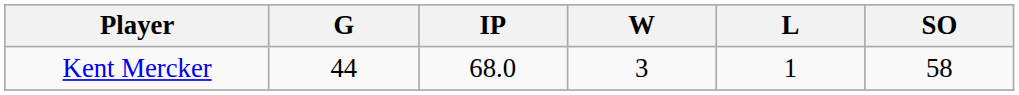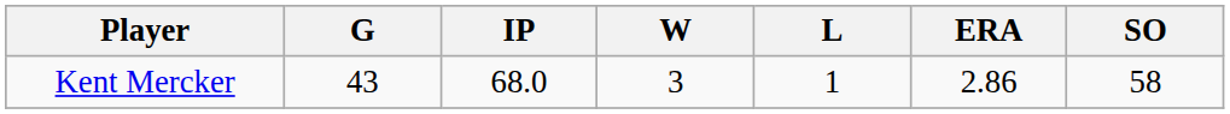+ column: ERA | 2.86
Kent Mercker | G: 44 -> 43
